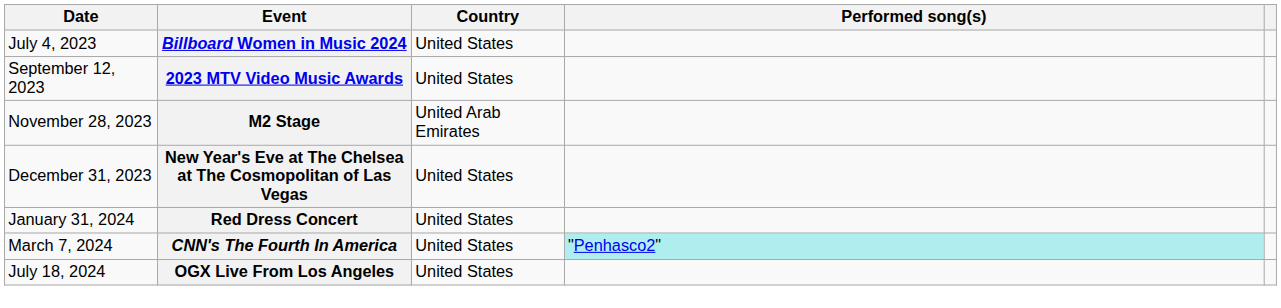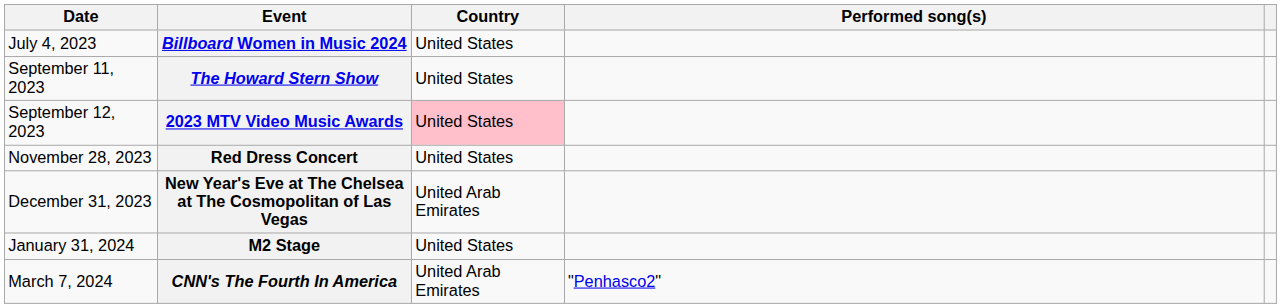+ row: September 11, 2023 | The Howard Stern Show | United States
September 12, 2023 | Country: no background -> pink background
November 28, 2023 | Event: M2 Stage -> Red Dress Concert
November 28, 2023 | Country: United Arab Emirates -> United States
December 31, 2023 | Country: United States -> United Arab Emirates
January 31, 2024 | Event: Red Dress Concert -> M2 Stage
March 7, 2024 | Country: United States -> United Arab Emirates
March 7, 2024 | Performed song(s): paleturquoise background -> no background
- row: July 18, 2024 | OGX Live From Los Angeles | United States
